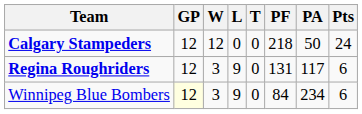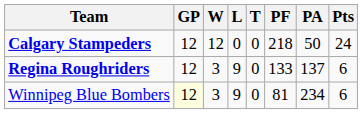Regina Roughriders | PF: 131 -> 133
Regina Roughriders | PA: 117 -> 137
Winnipeg Blue Bombers | PF: 84 -> 81
